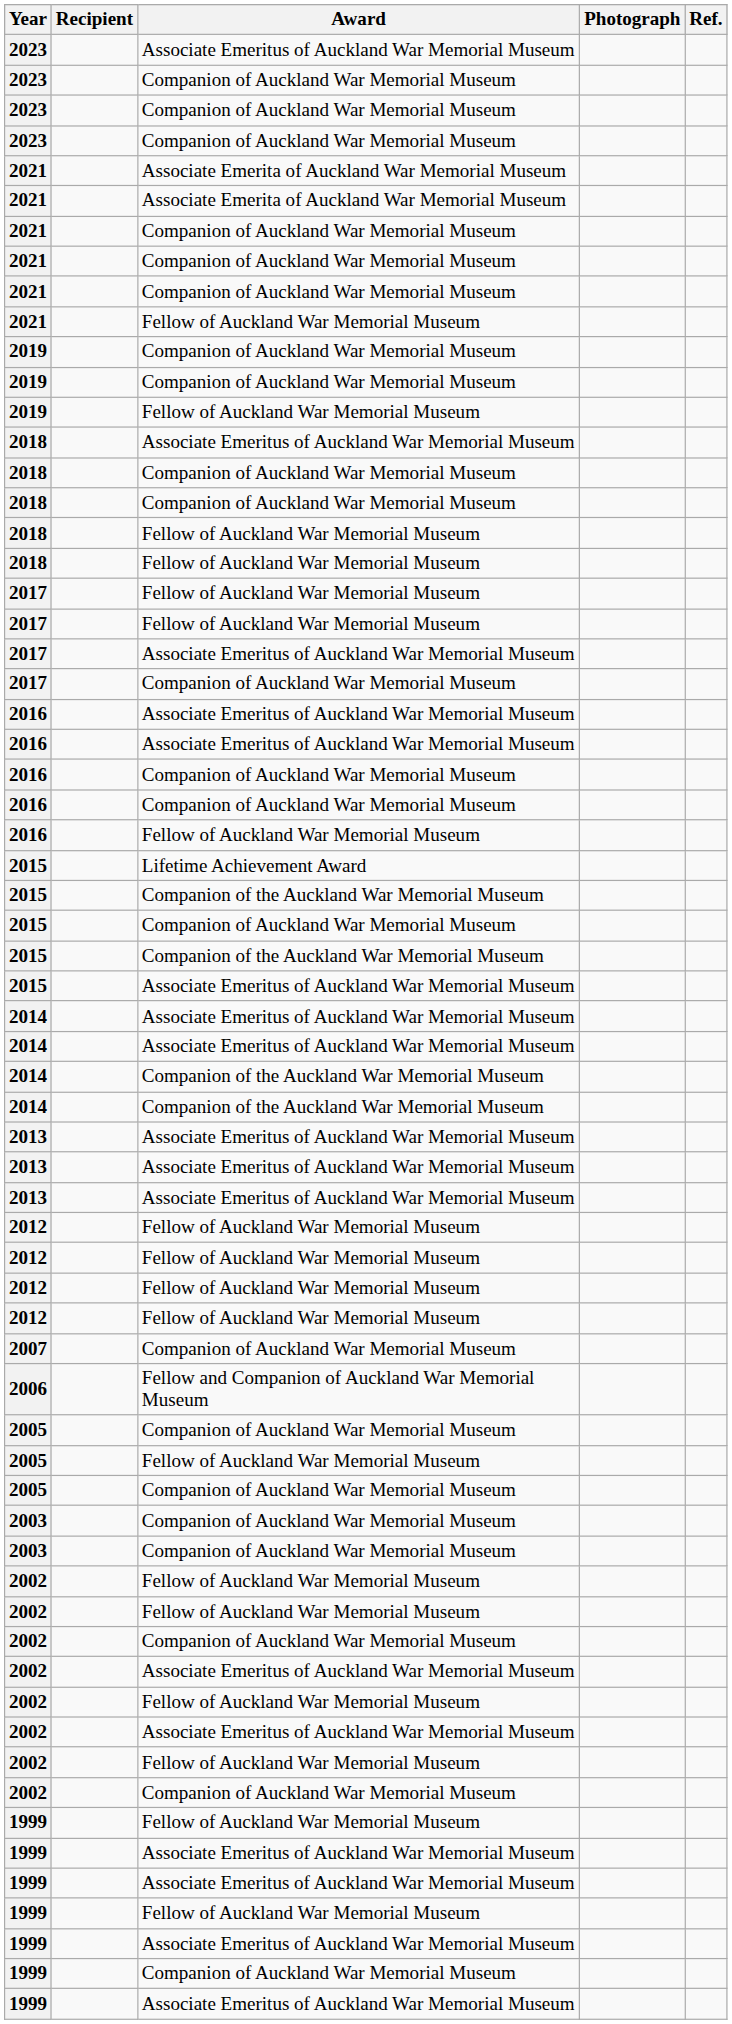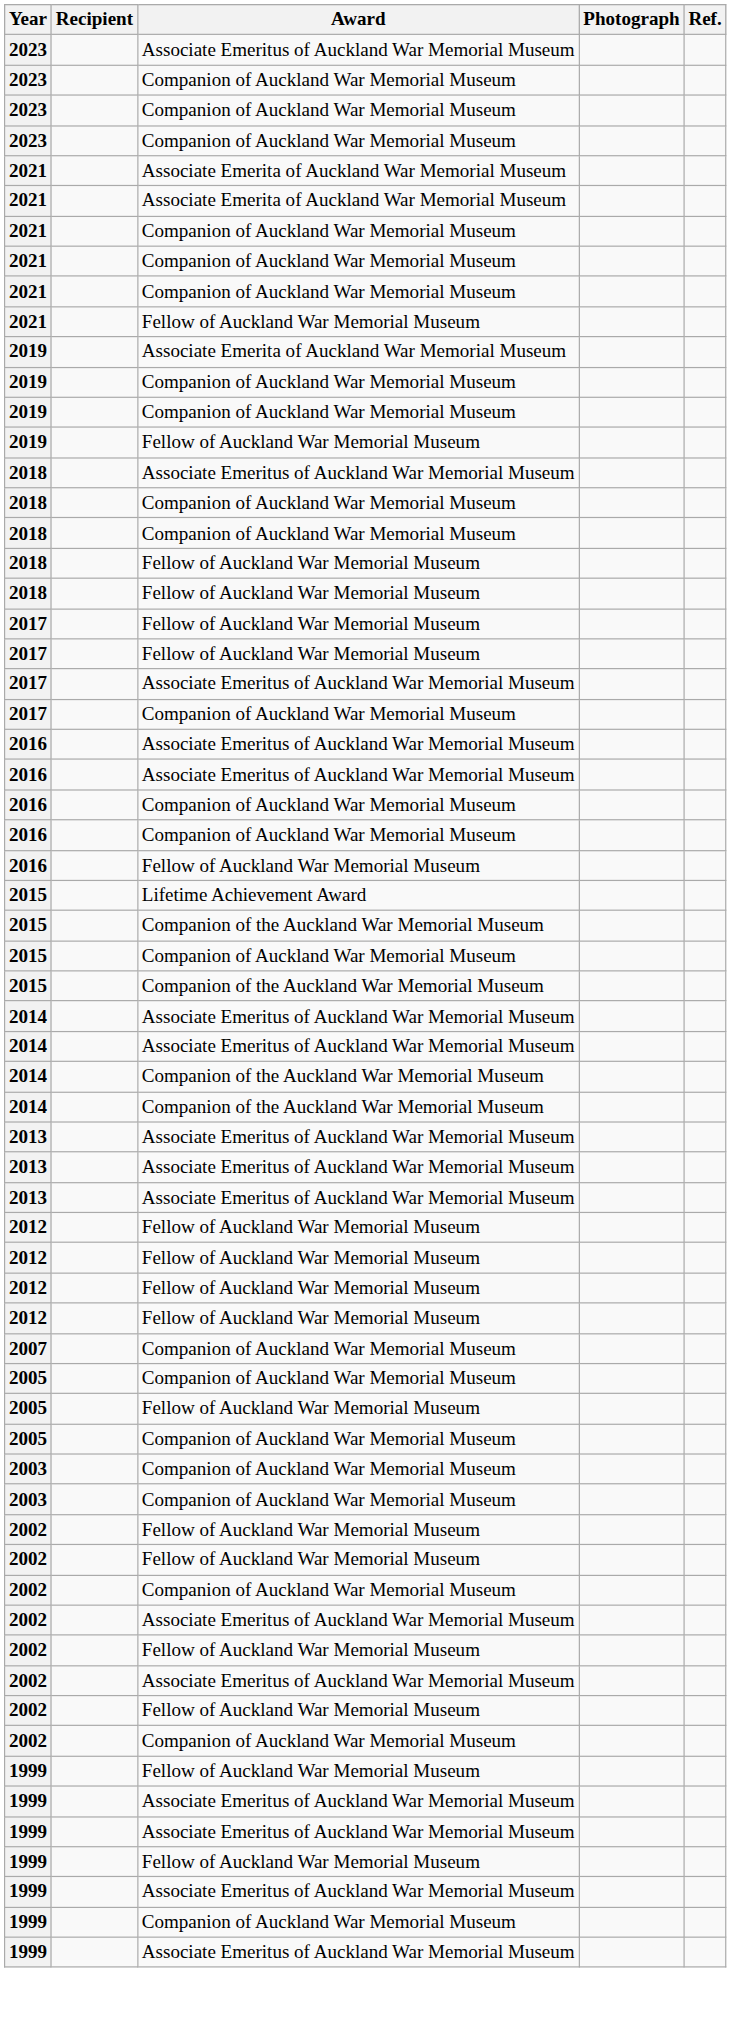+ row: 2019 | Associate Emerita of Auckland War Memorial Museum
- row: 2015 | Associate Emeritus of Auckland War Memorial Museum
- row: 2006 | Fellow and Companion of Auckland War Memorial Museum
